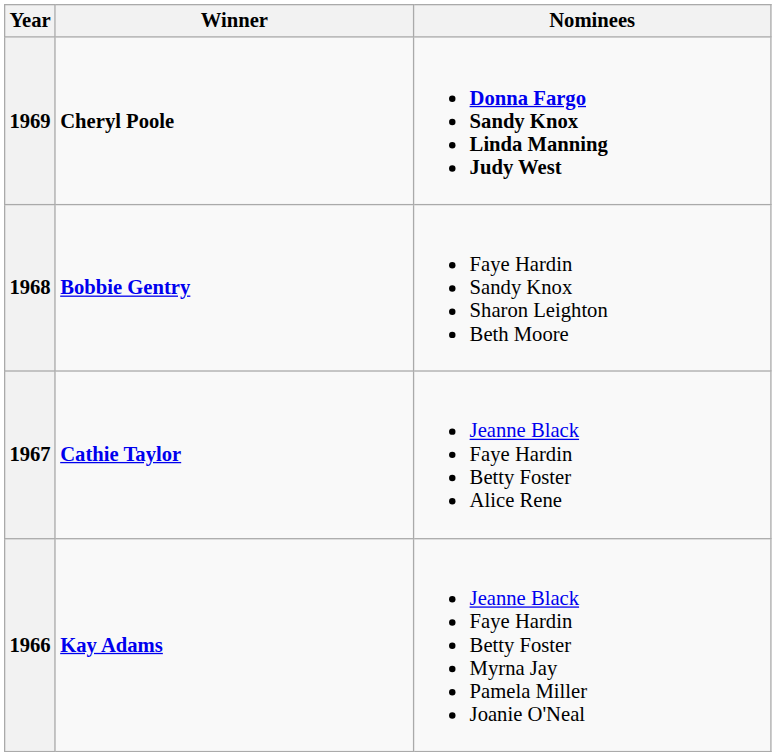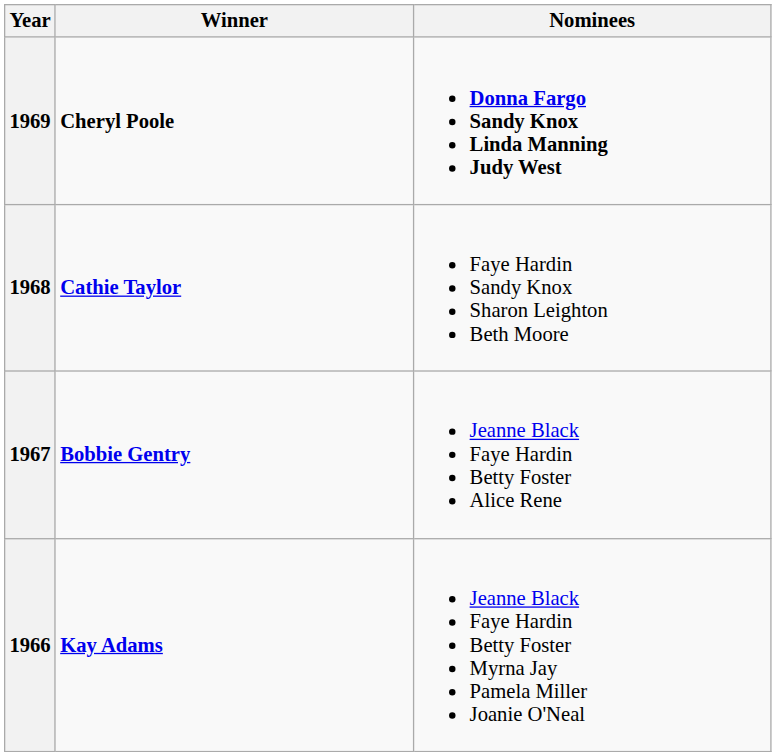1968 | Winner: Bobbie Gentry -> Cathie Taylor
1967 | Winner: Cathie Taylor -> Bobbie Gentry
